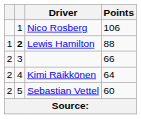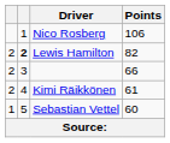Lewis Hamilton | column 1: 1 -> 2
Lewis Hamilton | Points: 88 -> 82
Kimi Räikkönen | Points: 64 -> 61
Sebastian Vettel | column 1: 2 -> 1
